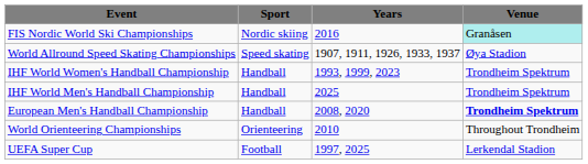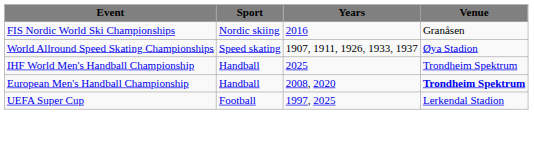FIS Nordic World Ski Championships | Venue: paleturquoise background -> no background
- row: IHF World Women's Handball Championship | Handball | 1993, 1999, 2023 | Trondheim Spektrum
- row: World Orienteering Championships | Orienteering | 2010 | Throughout Trondheim
